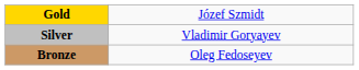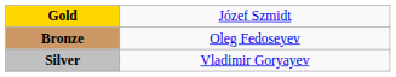rows swapped: Silver <-> Bronze
